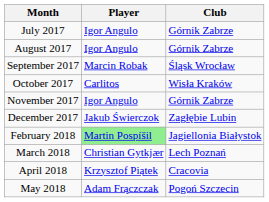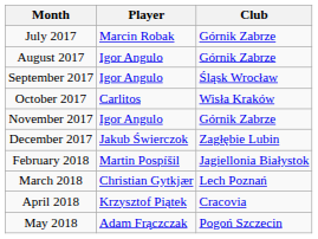July 2017 | Player: Igor Angulo -> Marcin Robak
September 2017 | Player: Marcin Robak -> Igor Angulo
February 2018 | Player: lightgreen background -> no background
